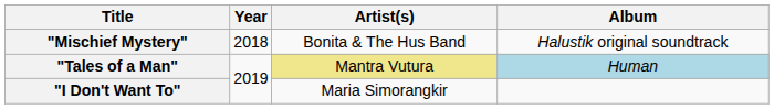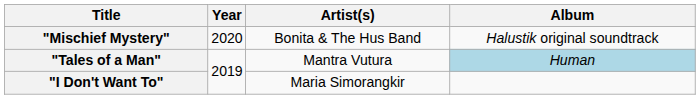"Mischief Mystery" | Year: 2018 -> 2020
"Tales of a Man" | Artist(s): khaki background -> no background
